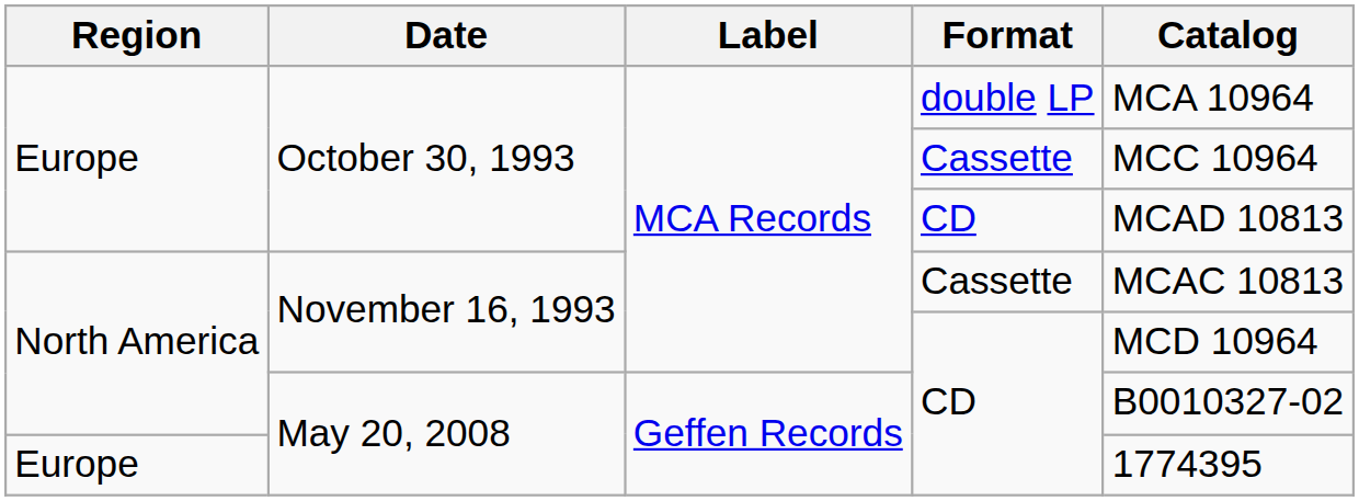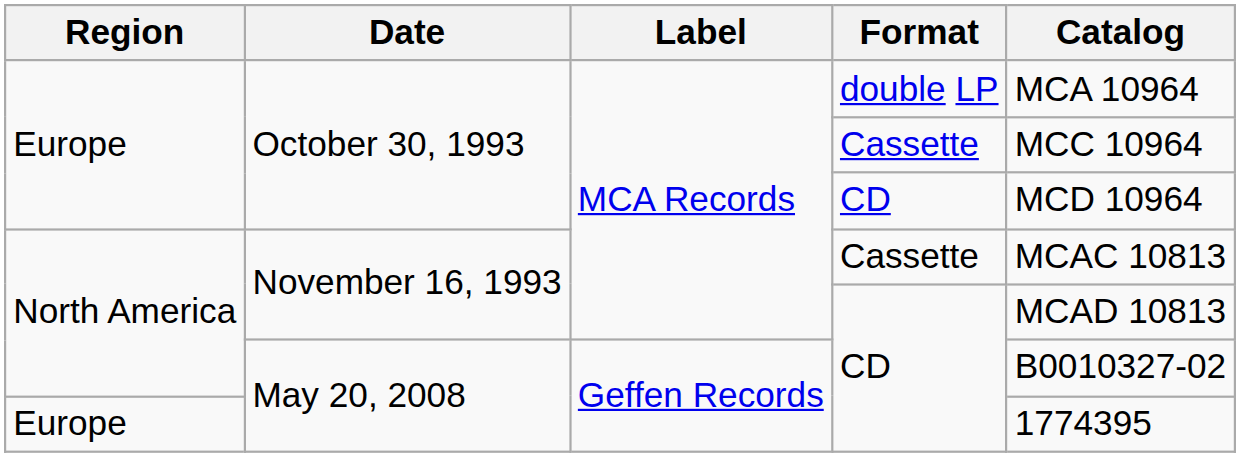October 30, 1993 / CD | Catalog: MCAD 10813 -> MCD 10964
November 16, 1993 / CD | Catalog: MCD 10964 -> MCAD 10813
